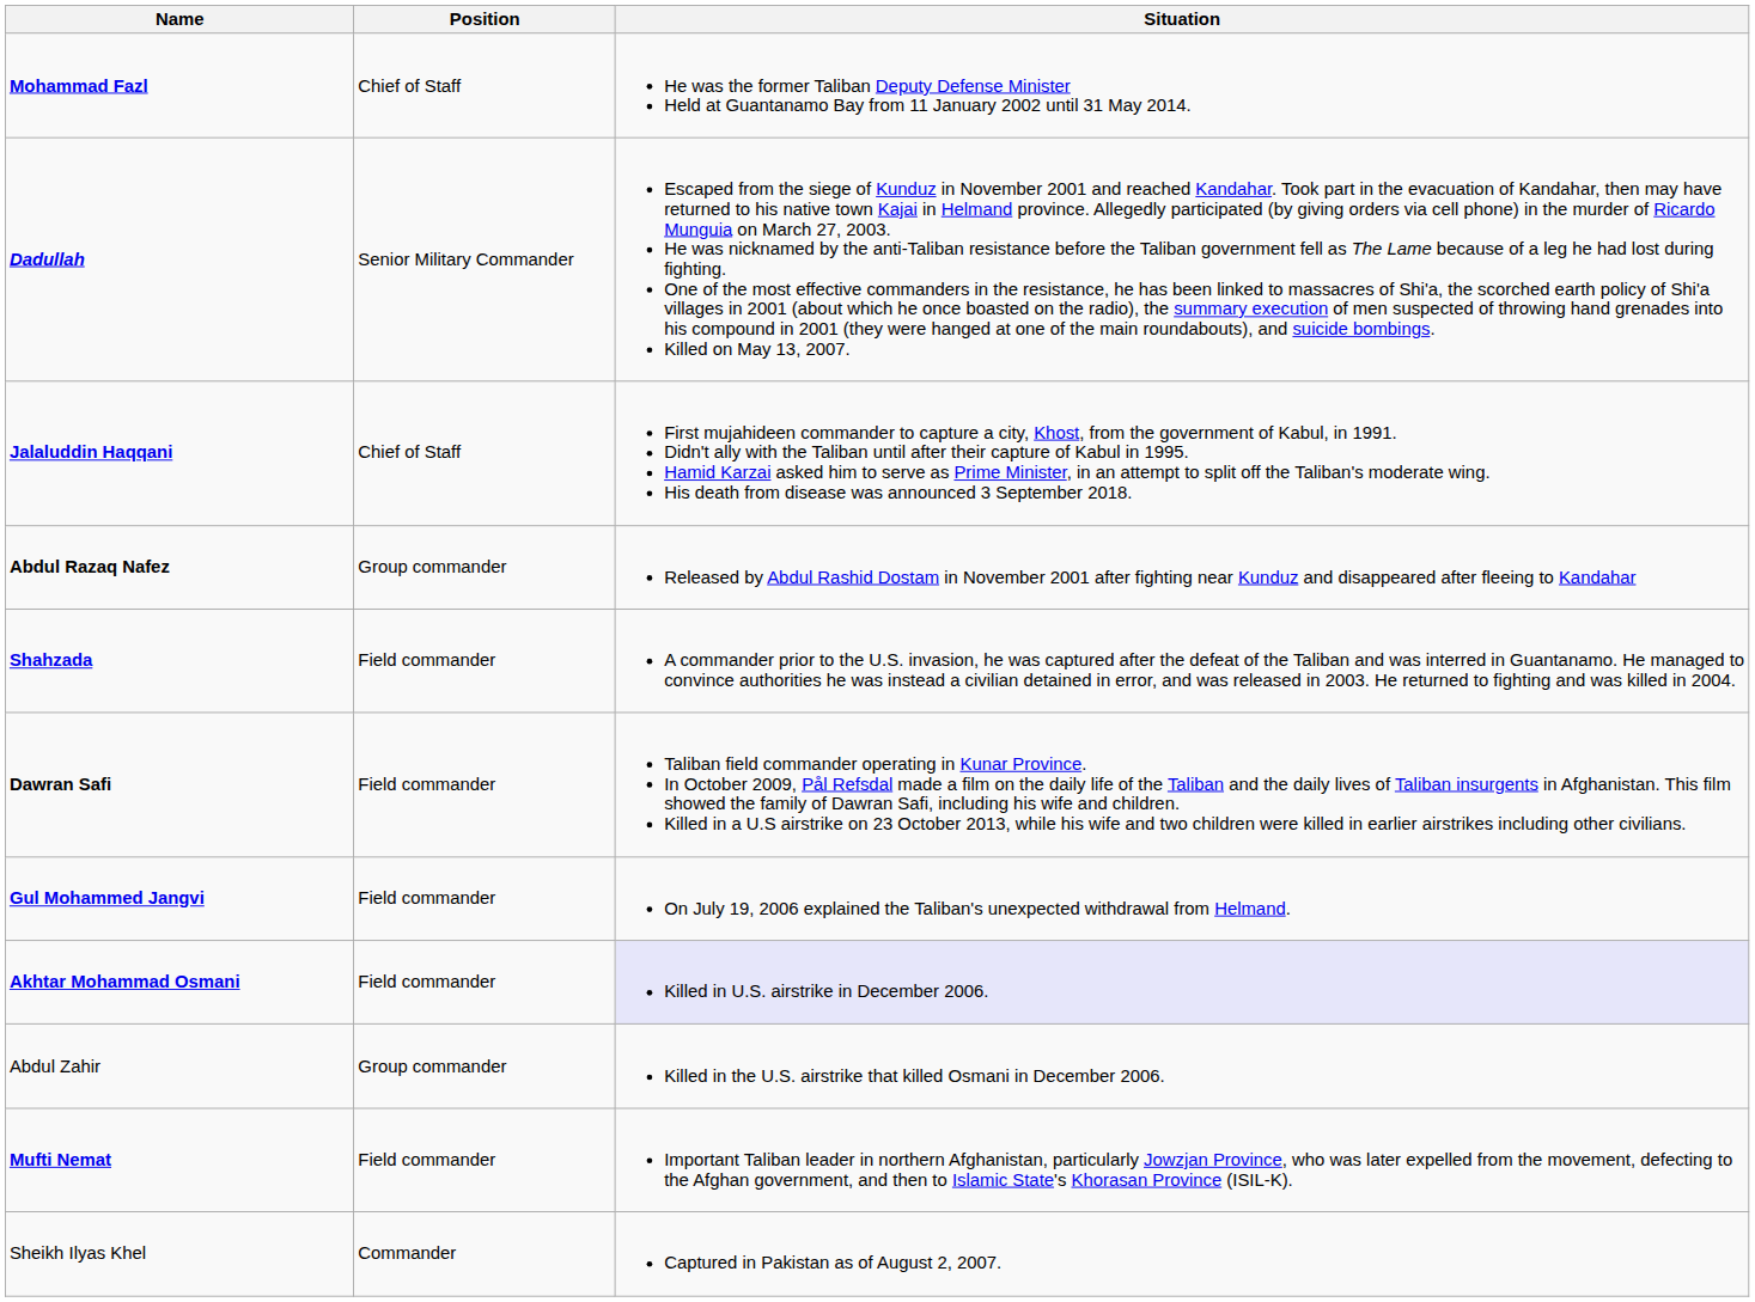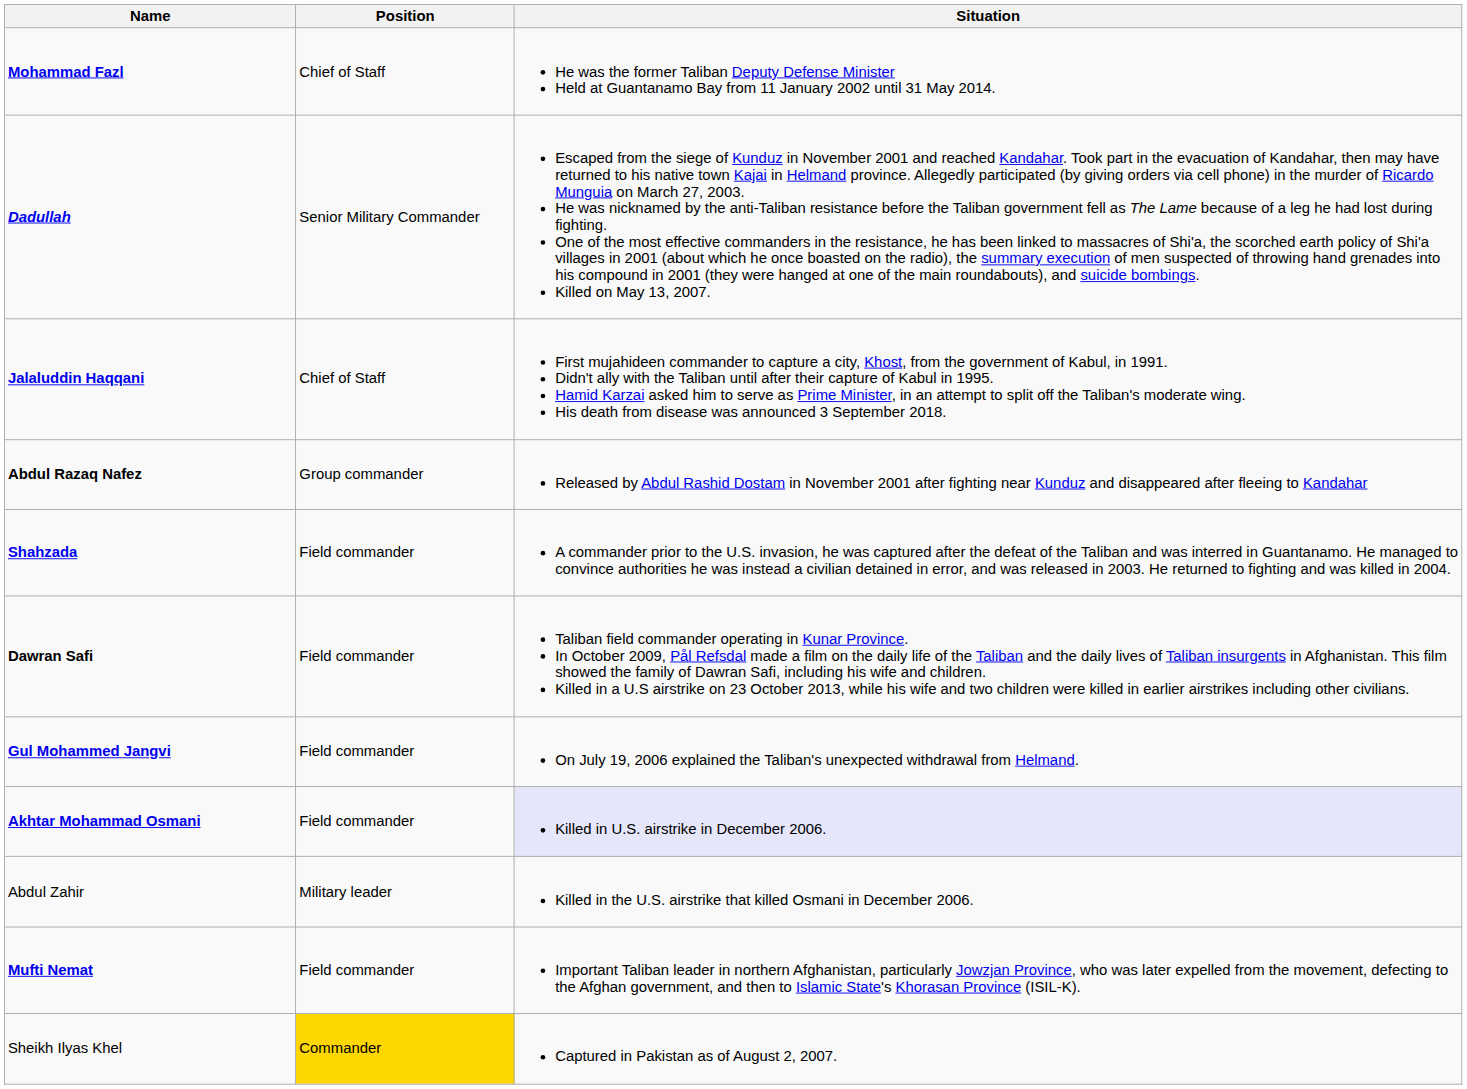Abdul Zahir | Position: Group commander -> Military leader
Sheikh Ilyas Khel | Position: no background -> gold background
